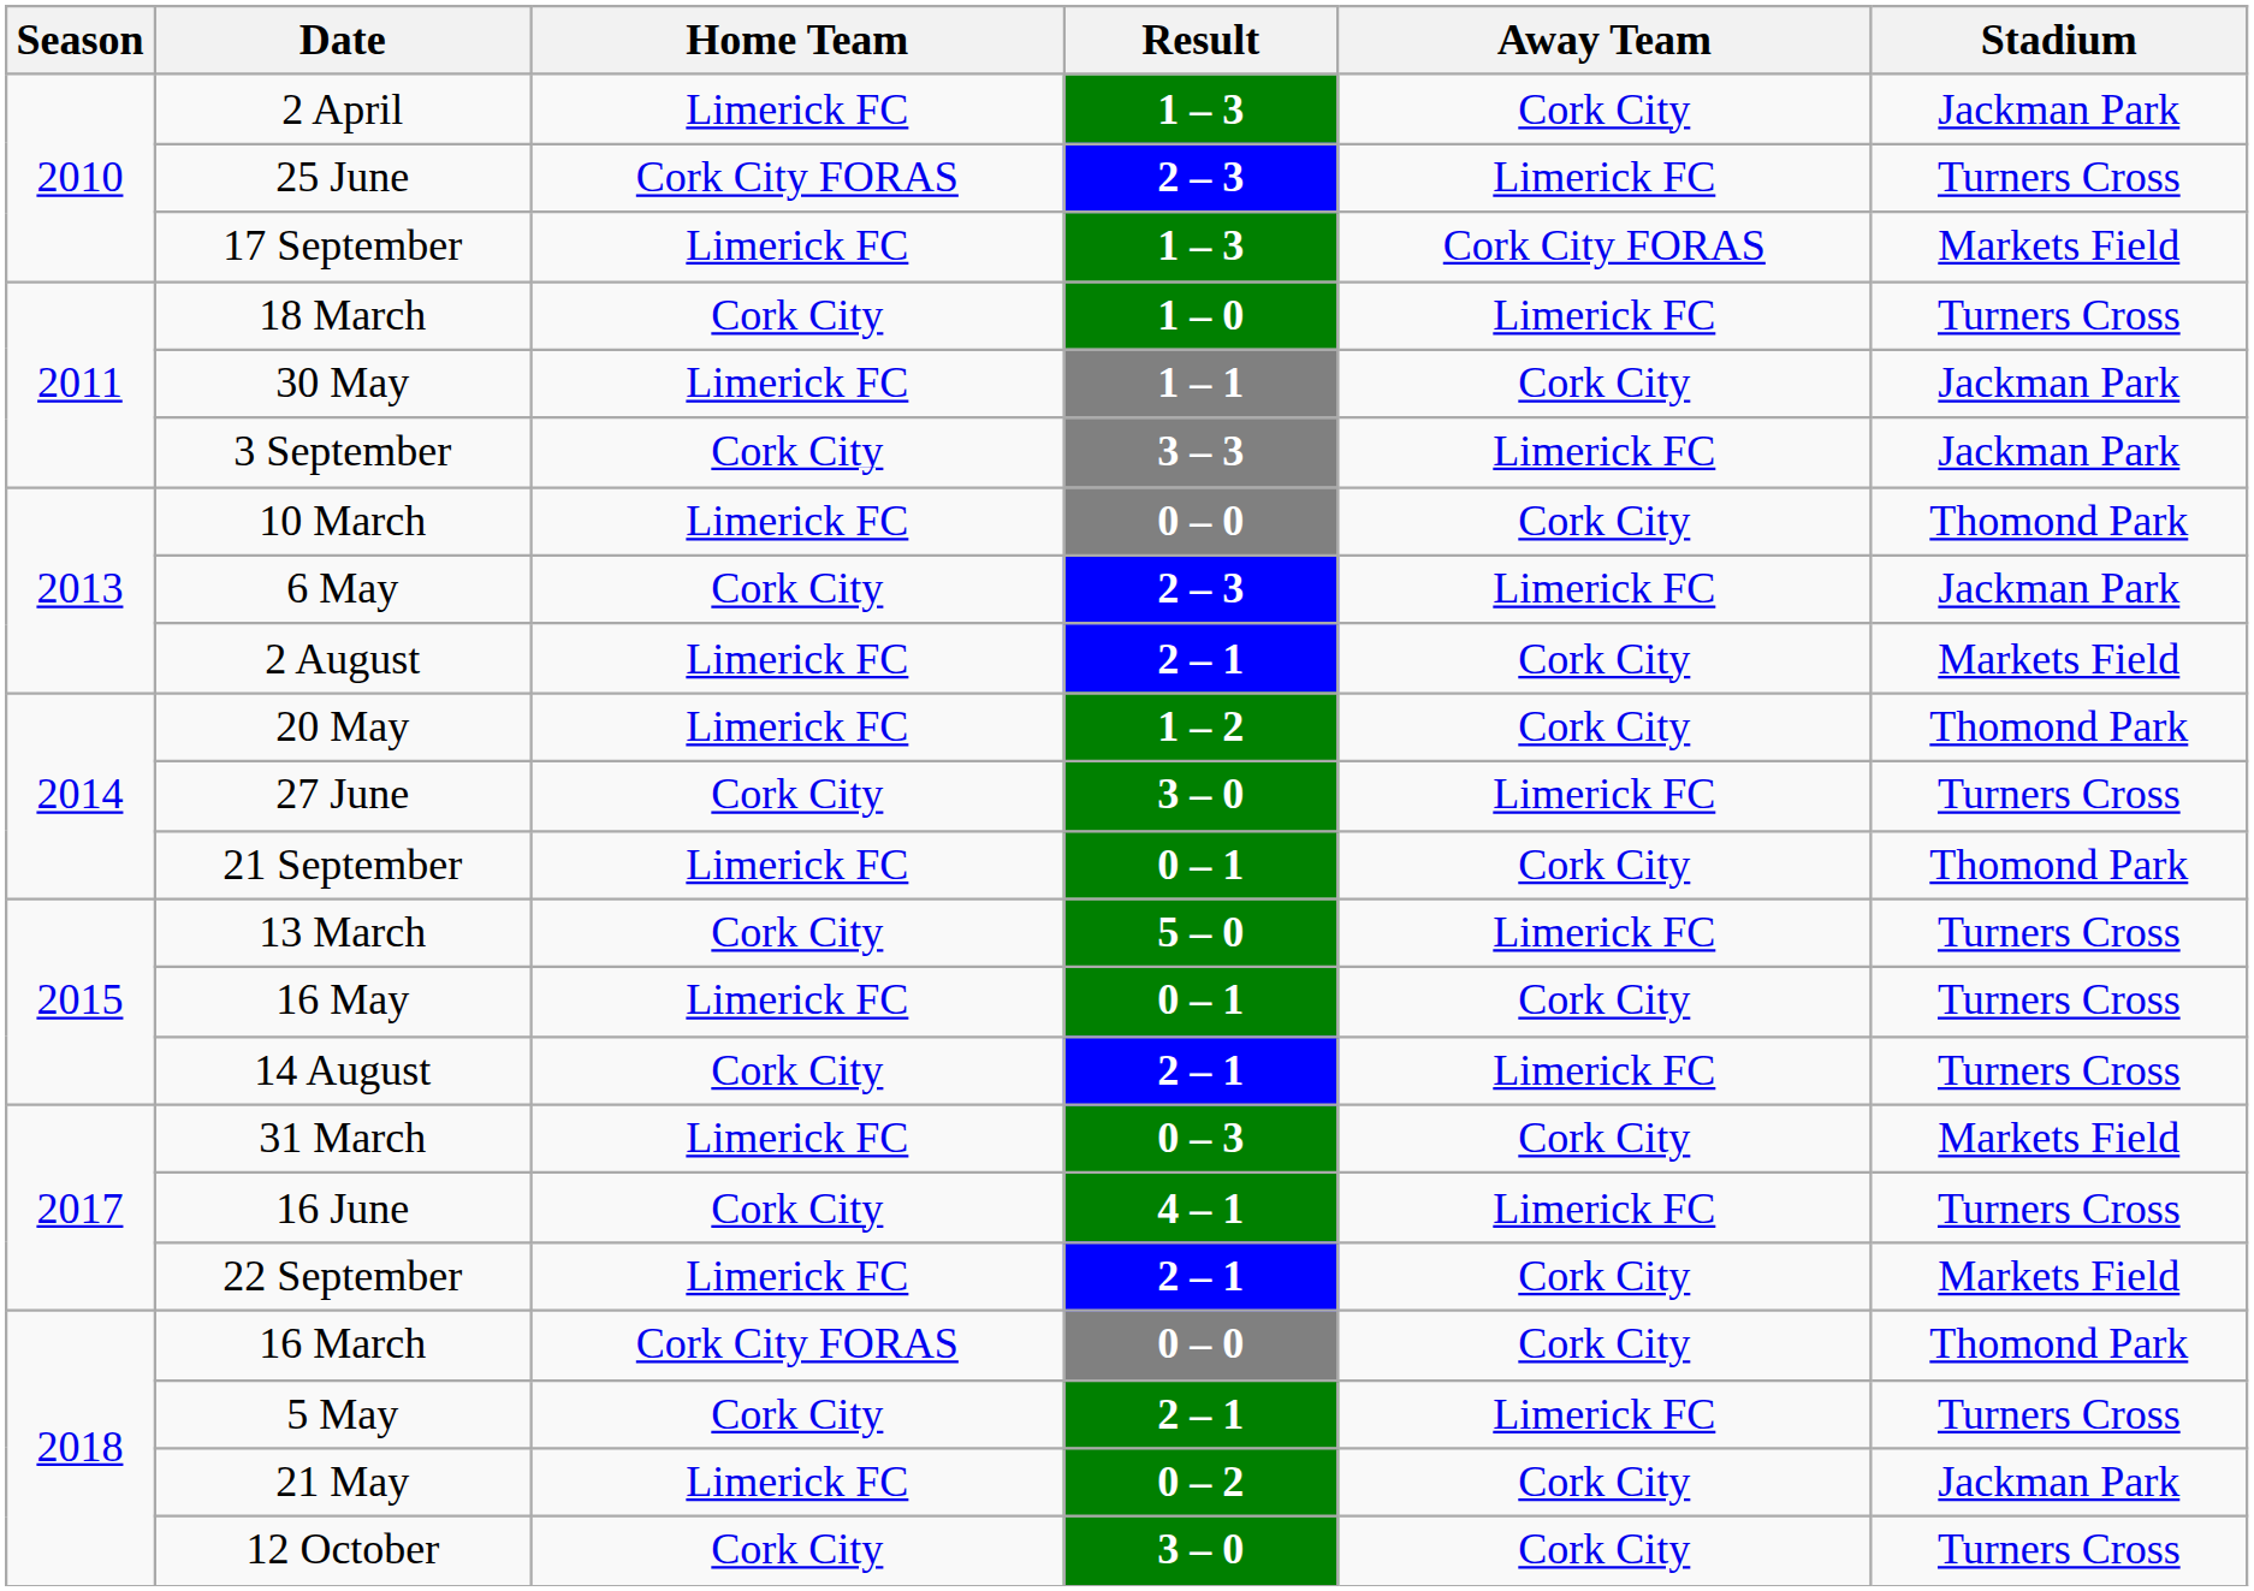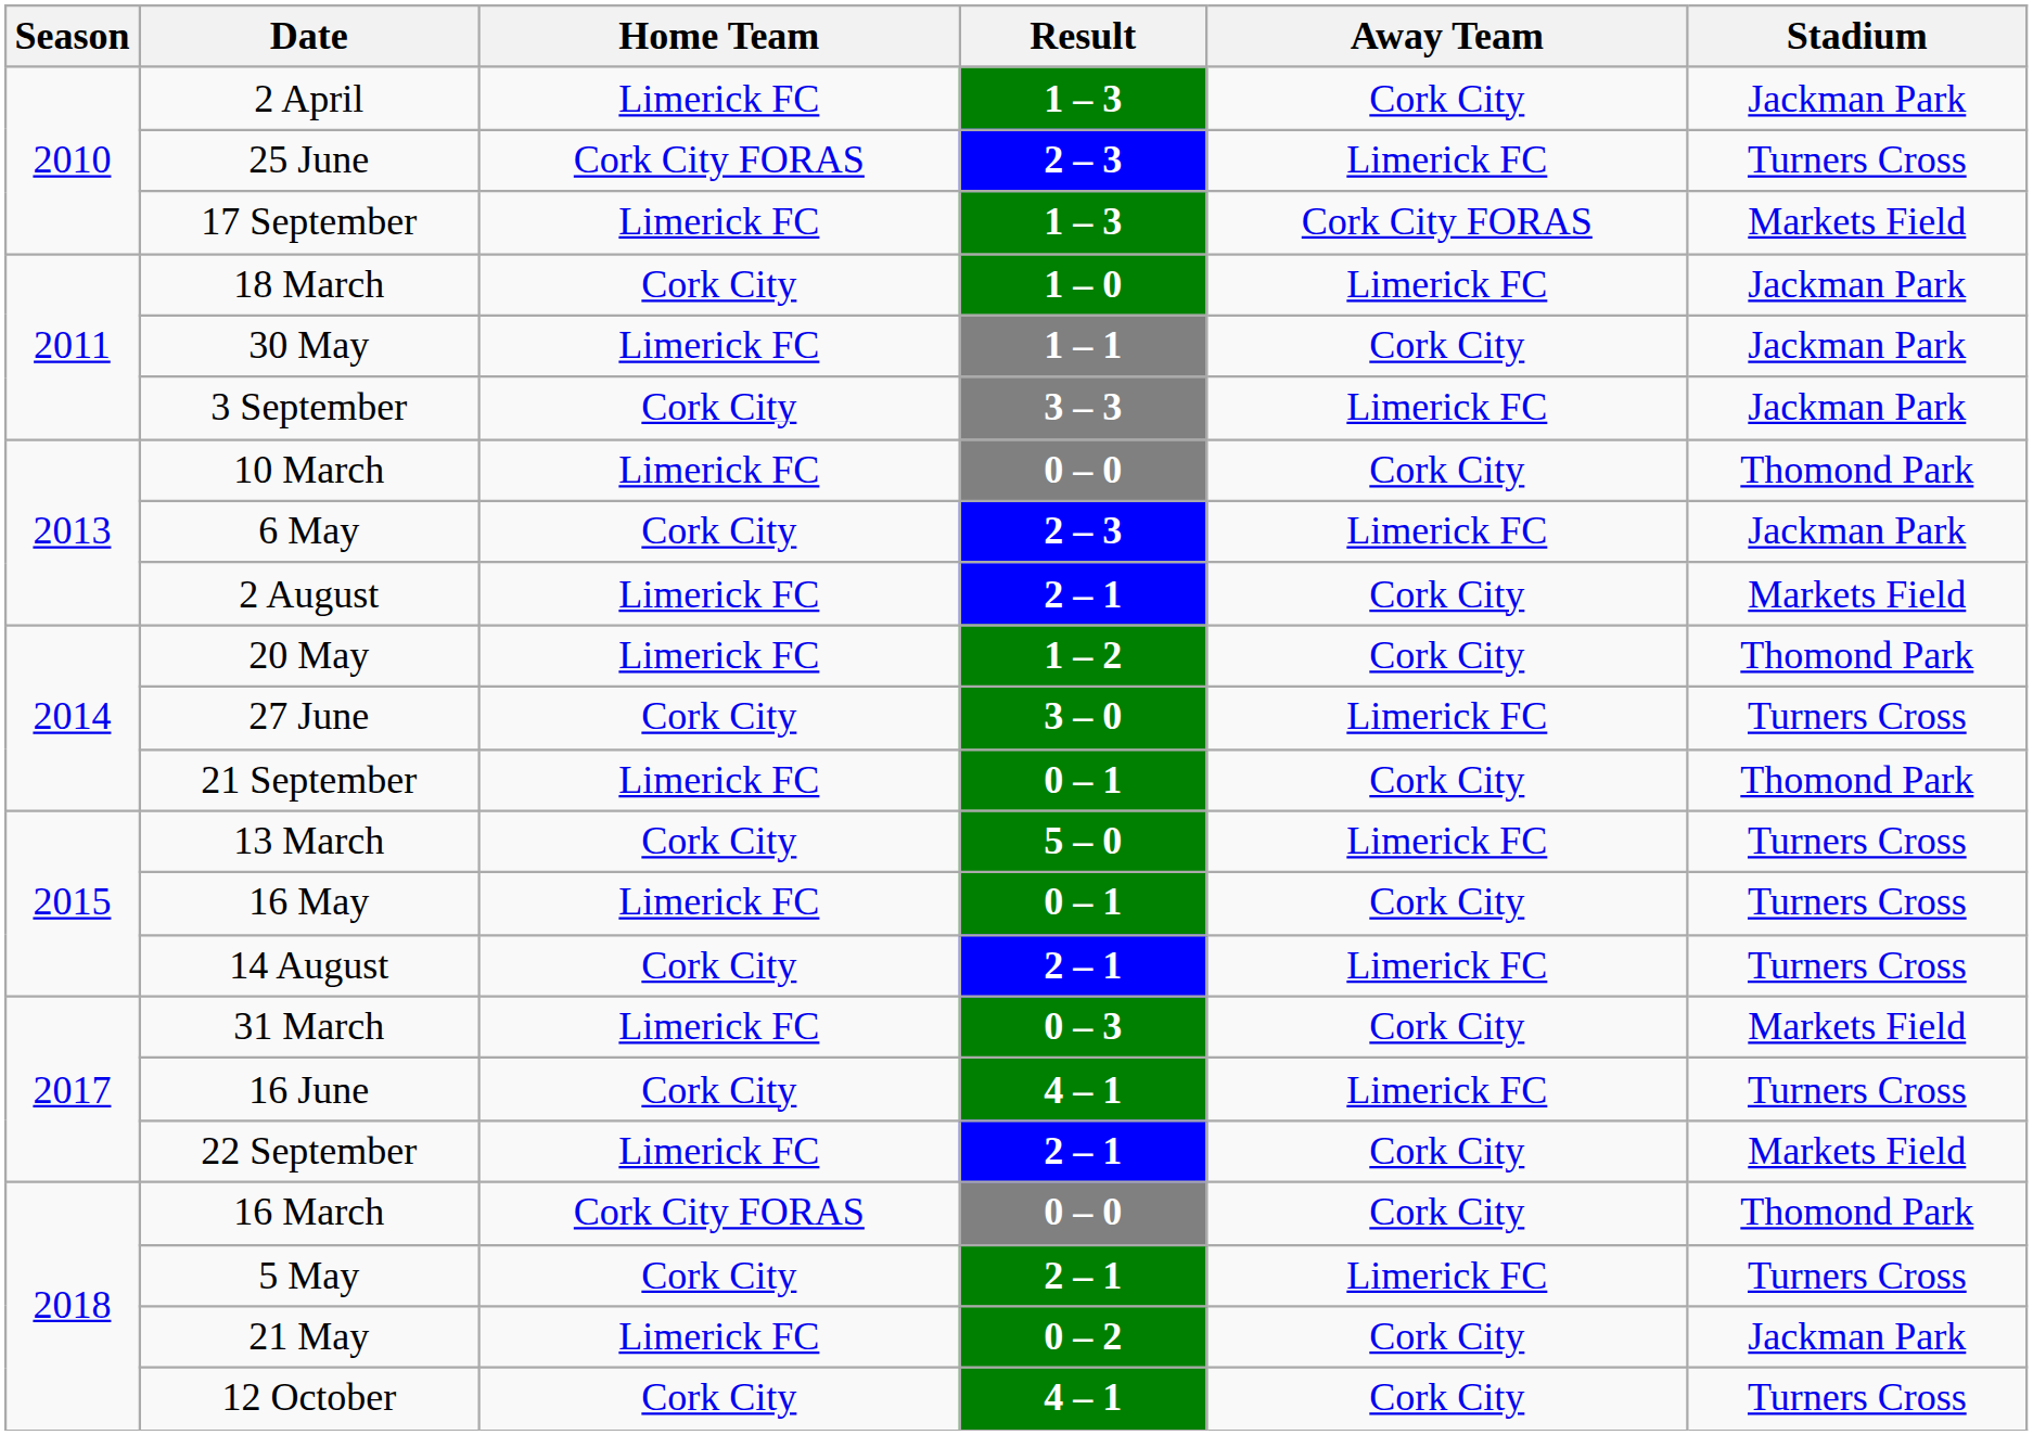18 March | Stadium: Turners Cross -> Jackman Park
12 October | Result: 3 – 0 -> 4 – 1
